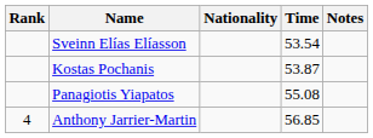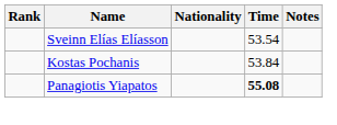Kostas Pochanis | Time: 53.87 -> 53.84
Panagiotis Yiapatos | Time: normal -> bold
- row: 4 | Anthony Jarrier-Martin | 56.85
